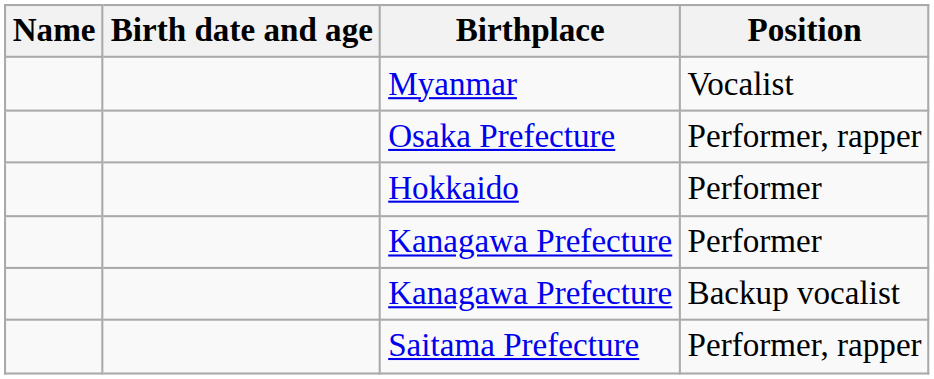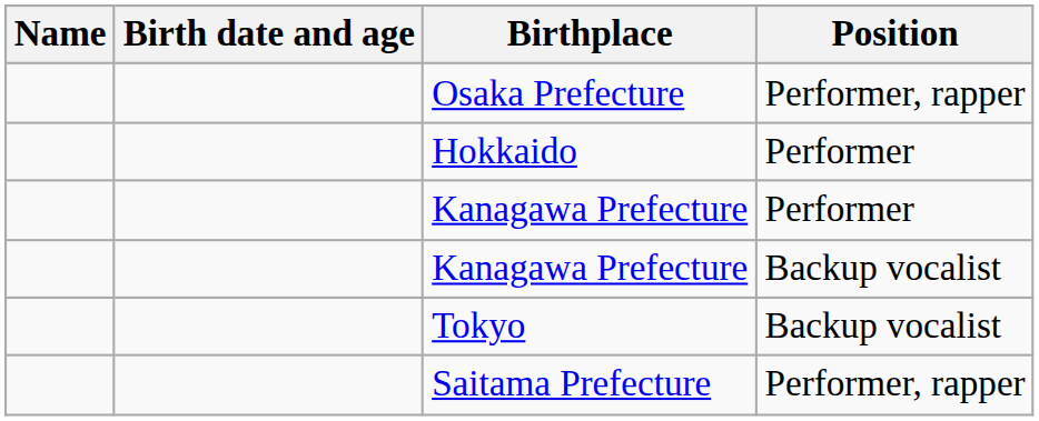- row: Myanmar | Vocalist
+ row: Tokyo | Backup vocalist
